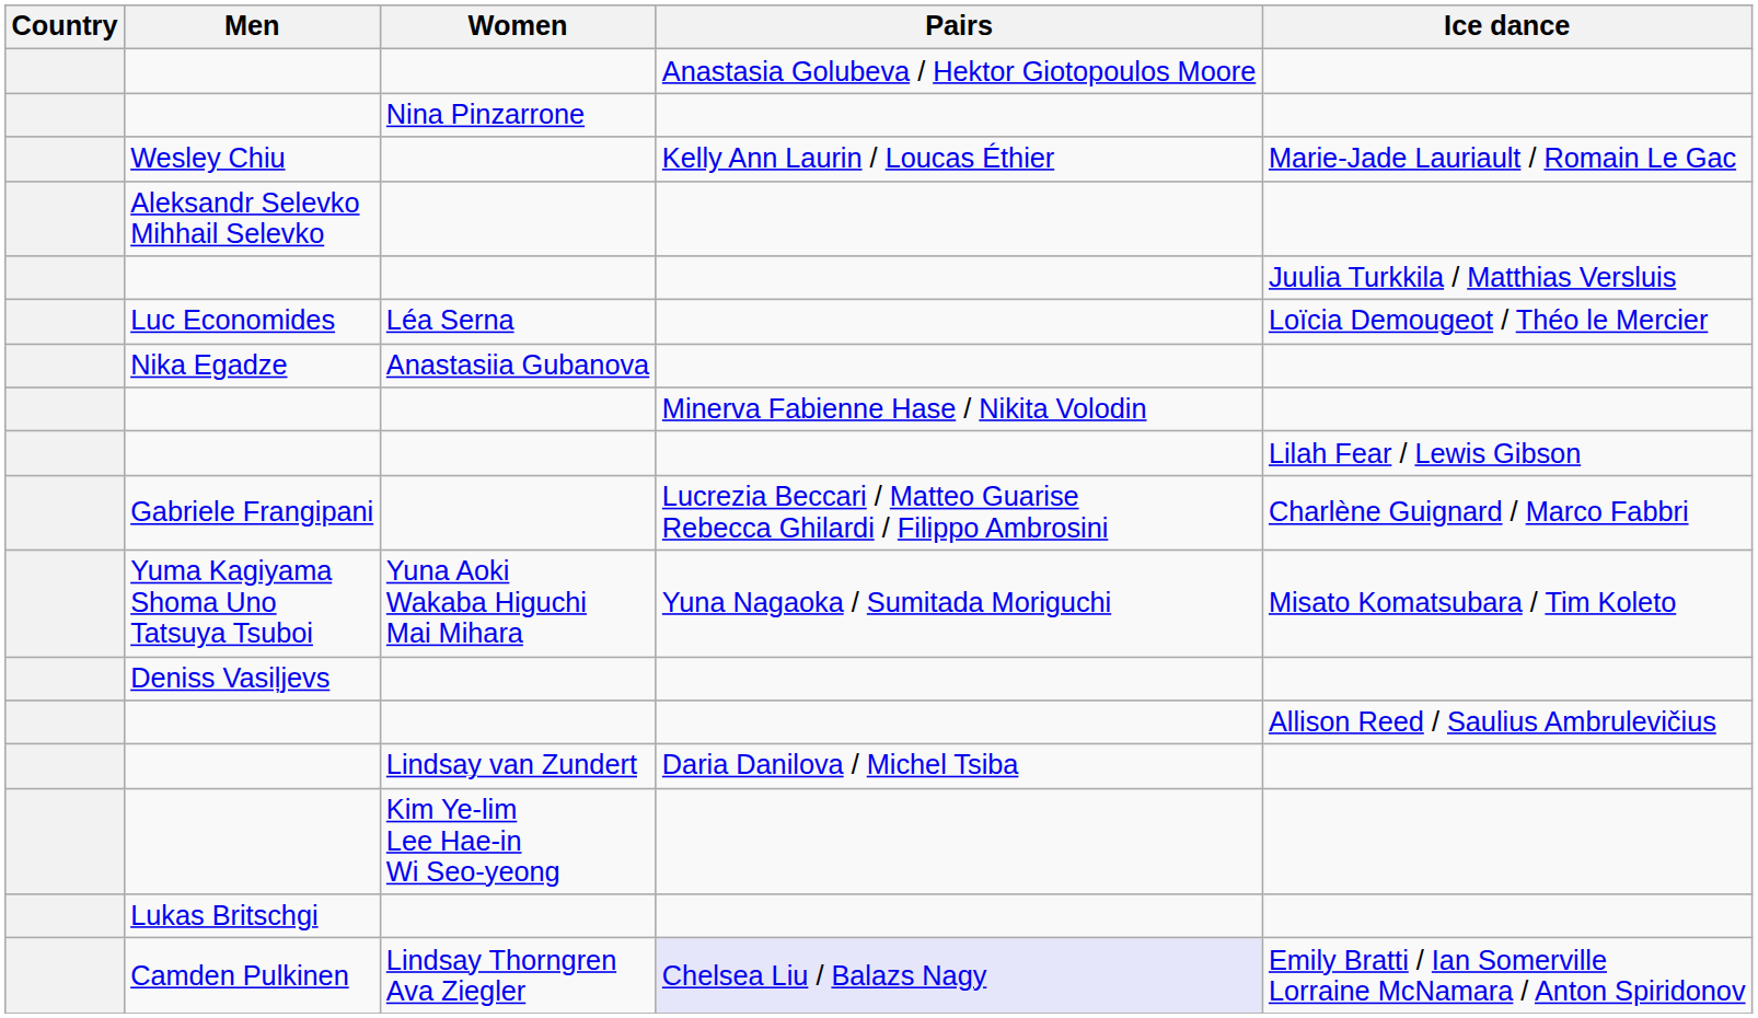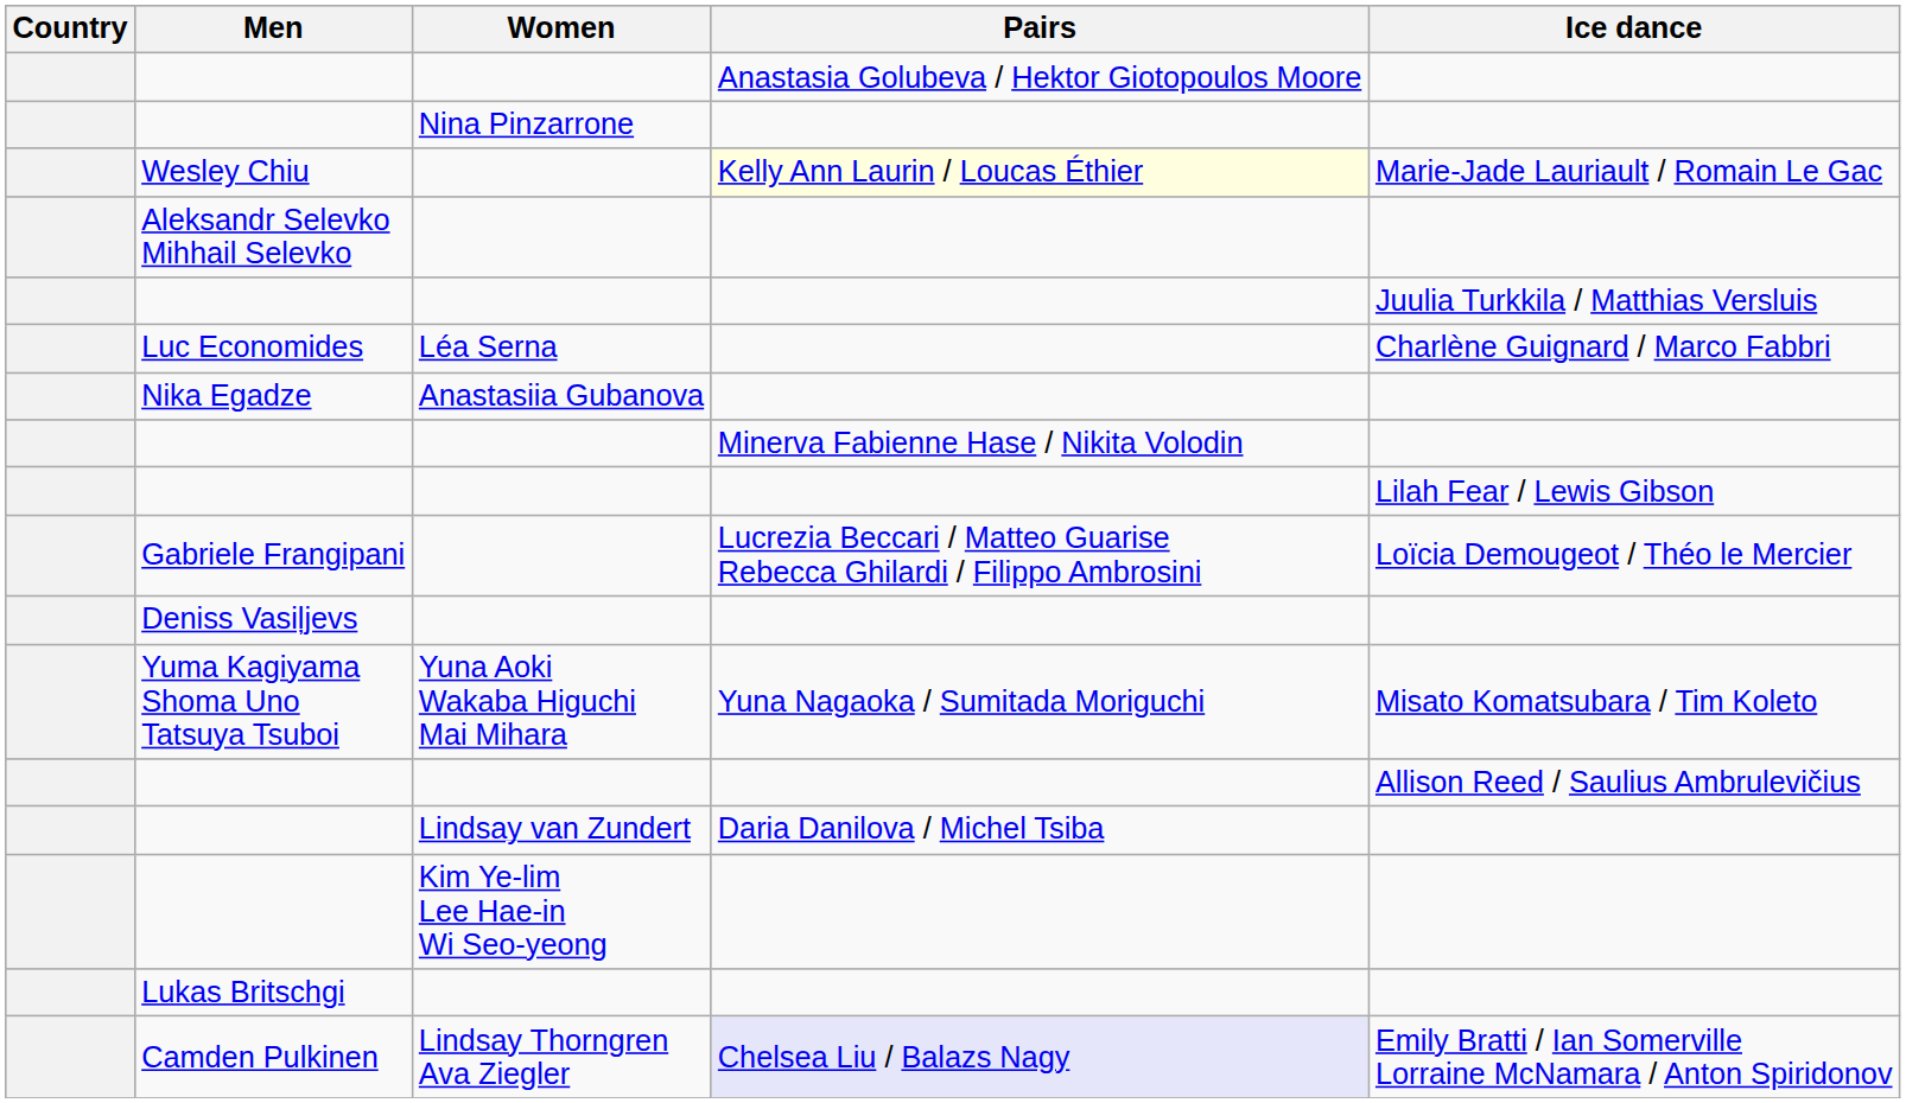Wesley Chiu | Pairs: no background -> lightyellow background
Luc Economides | Ice dance: Loïcia Demougeot / Théo le Mercier -> Charlène Guignard / Marco Fabbri
Gabriele Frangipani | Ice dance: Charlène Guignard / Marco Fabbri -> Loïcia Demougeot / Théo le Mercier
rows swapped: Yuma Kagiyama Shoma Uno Tatsuya Tsuboi <-> Deniss Vasiļjevs
